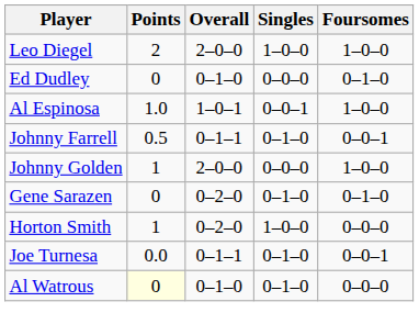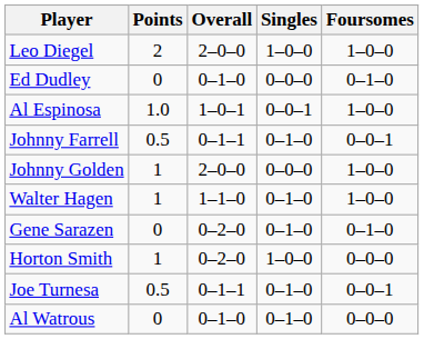+ row: Walter Hagen | 1 | 1–1–0 | 0–1–0 | 1–0–0
Joe Turnesa | Points: 0.0 -> 0.5
Al Watrous | Points: lightyellow background -> no background
